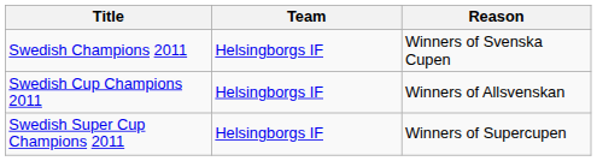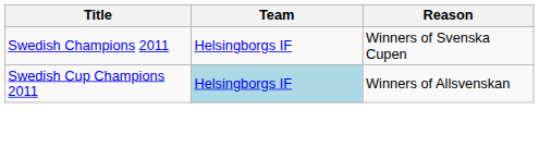Swedish Cup Champions 2011 | Team: no background -> lightblue background
- row: Swedish Super Cup Champions 2011 | Helsingborgs IF | Winners of Supercupen
